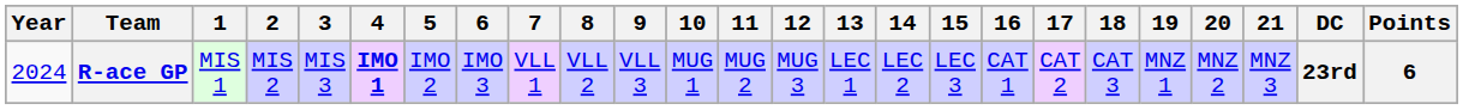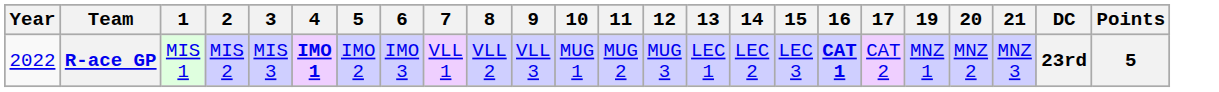- column: 18 | CAT 3
R-ace GP | Year: 2024 -> 2022
R-ace GP | 16: normal -> bold
R-ace GP | Points: 6 -> 5
